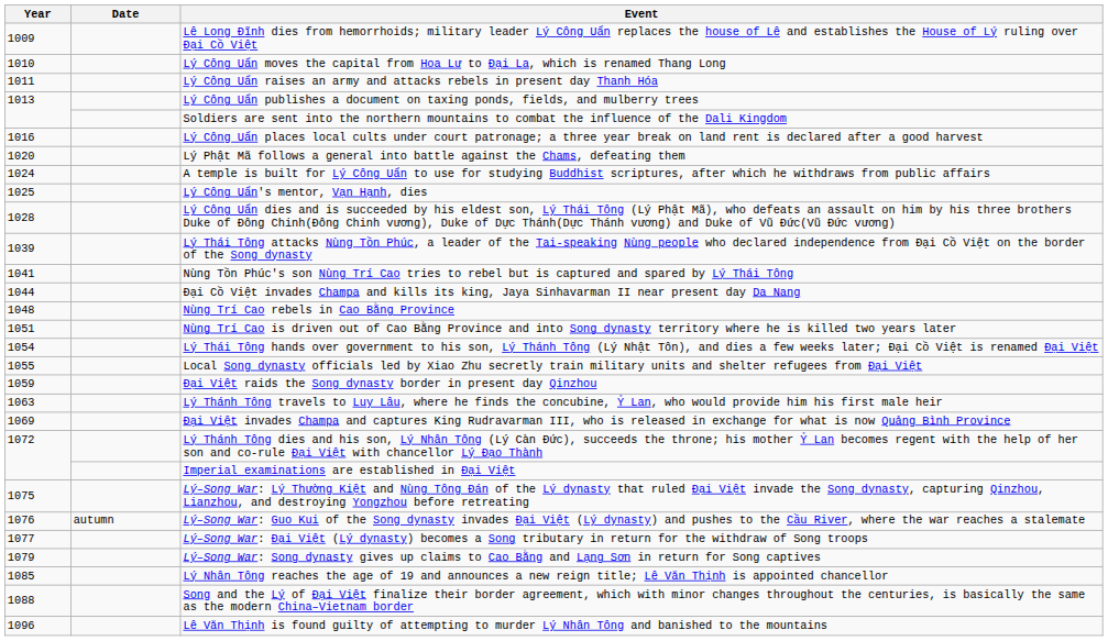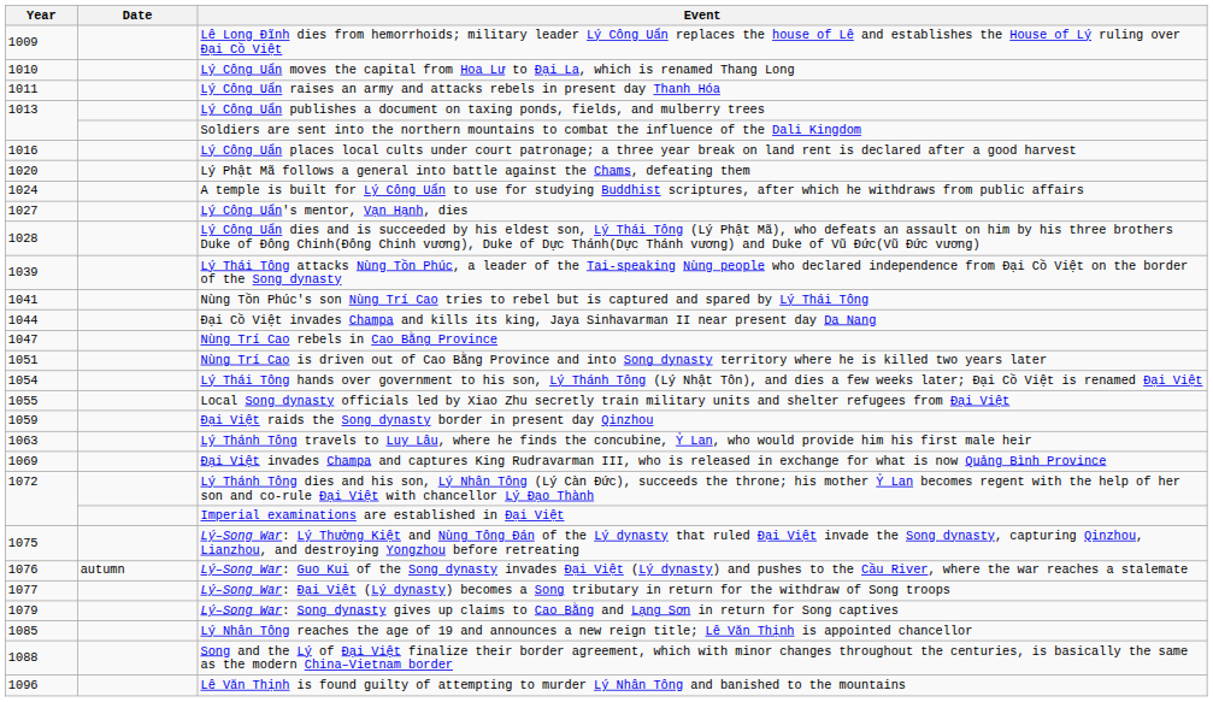Lý Công Uẩn's mentor, Vạn Hạnh, dies | Year: 1025 -> 1027
Nùng Trí Cao rebels in Cao Bằng Province | Year: 1048 -> 1047
